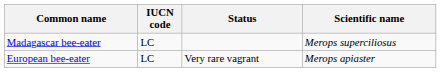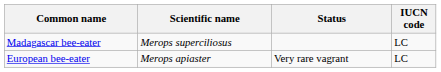columns swapped: Scientific name <-> IUCN code
